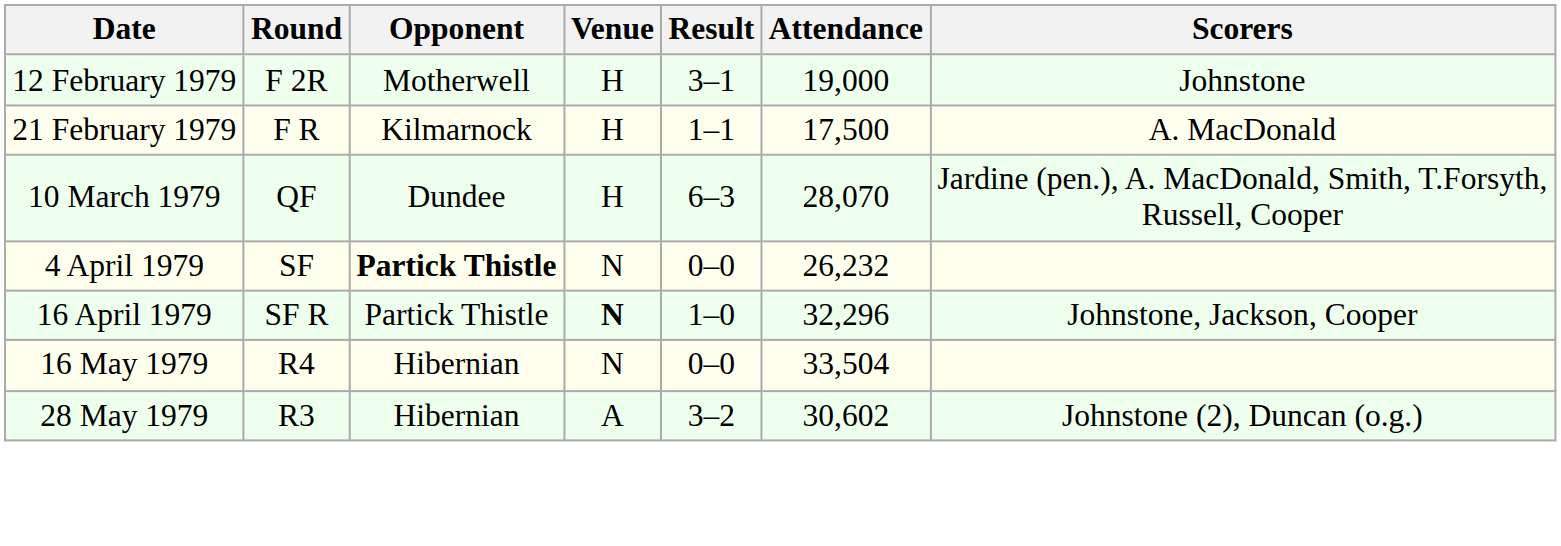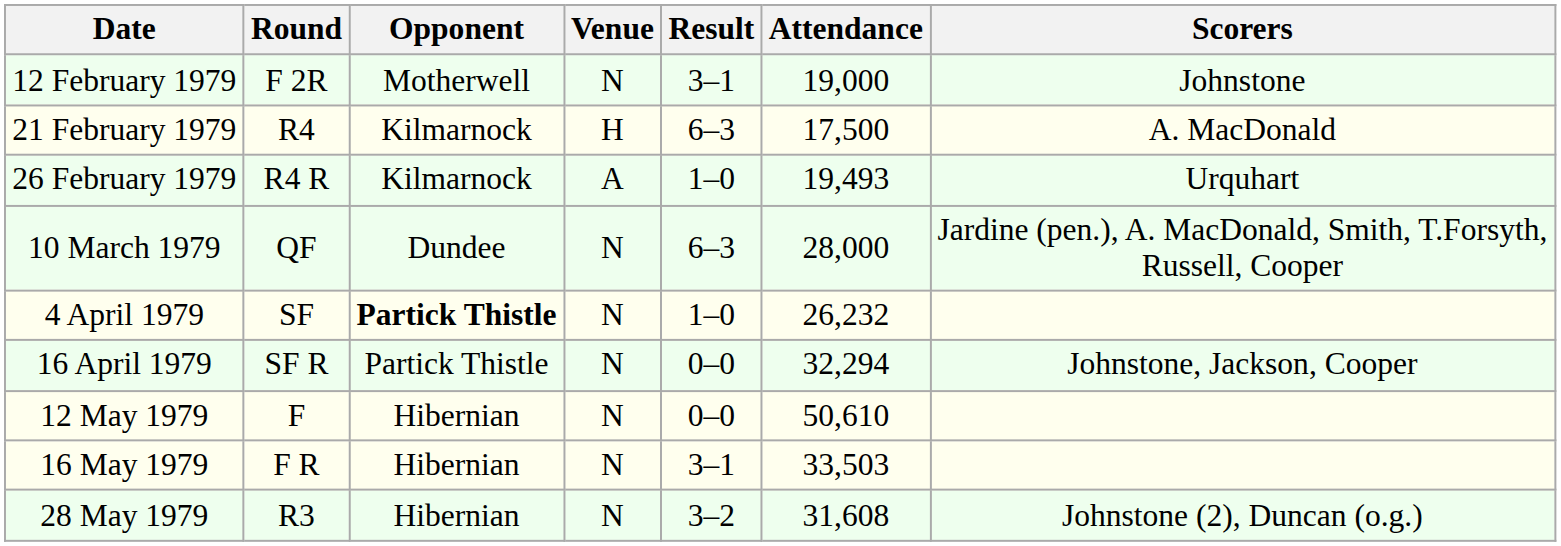12 February 1979 | Venue: H -> N
21 February 1979 | Round: F R -> R4
21 February 1979 | Result: 1–1 -> 6–3
+ row: 26 February 1979 | R4 R | Kilmarnock | A | 1–0 | 19,493 | Urquhart
10 March 1979 | Venue: H -> N
10 March 1979 | Attendance: 28,070 -> 28,000
4 April 1979 | Result: 0–0 -> 1–0
16 April 1979 | Venue: bold -> normal
16 April 1979 | Result: 1–0 -> 0–0
16 April 1979 | Attendance: 32,296 -> 32,294
+ row: 12 May 1979 | F | Hibernian | N | 0–0 | 50,610
16 May 1979 | Round: R4 -> F R
16 May 1979 | Result: 0–0 -> 3–1
16 May 1979 | Attendance: 33,504 -> 33,503
28 May 1979 | Venue: A -> N
28 May 1979 | Attendance: 30,602 -> 31,608
